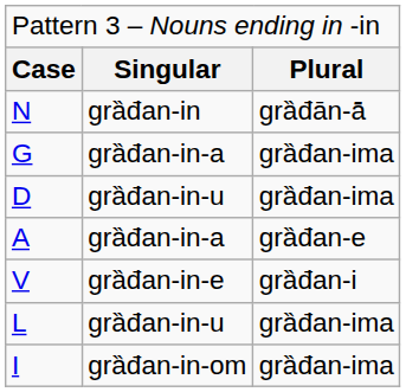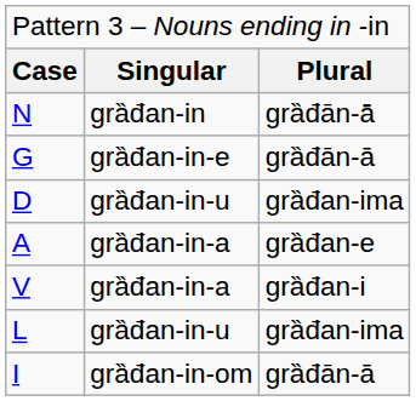G | column 2: grȁđan-in-a -> grȁđan-in-e
G | column 3: grȁđan-ima -> grȁđān-ā̄
V | column 2: grȁđan-in-e -> grȁđan-in-a
I | column 3: grȁđan-ima -> grȁđān-ā̄
